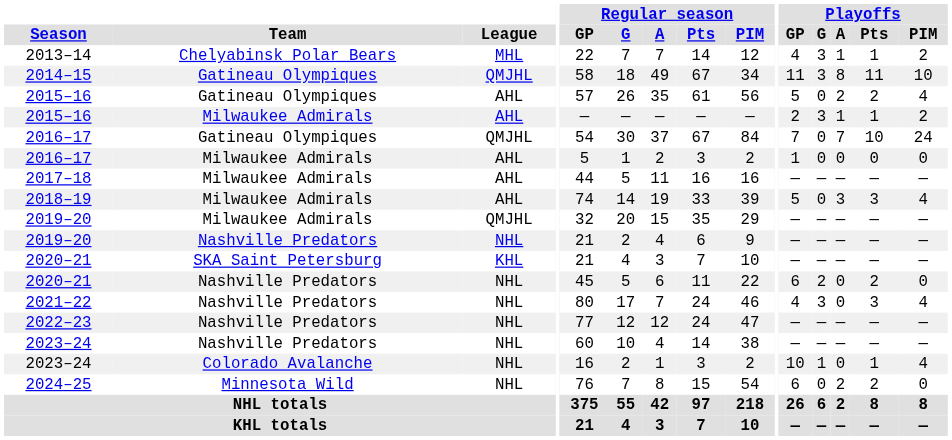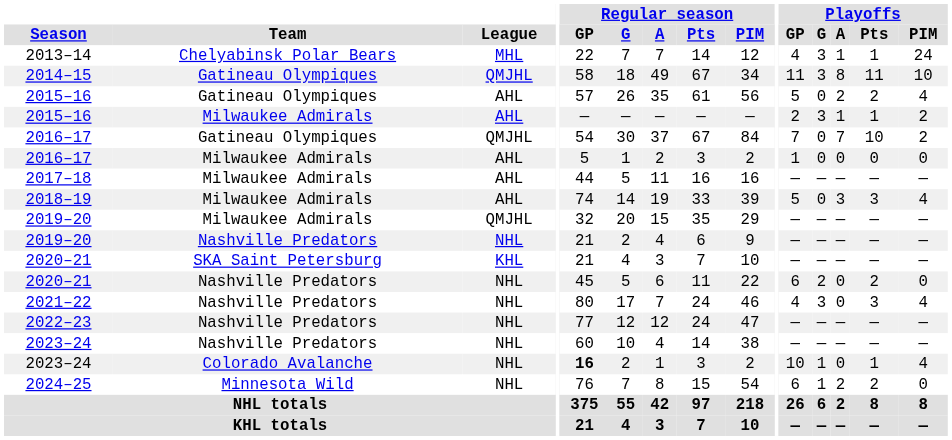2013–14 | Playoffs / PIM: 2 -> 24
2016–17 / Gatineau Olympiques | Playoffs / PIM: 24 -> 2
2023–24 / Colorado Avalanche | Regular season / GP: normal -> bold
2024–25 | Playoffs / G: 0 -> 1
